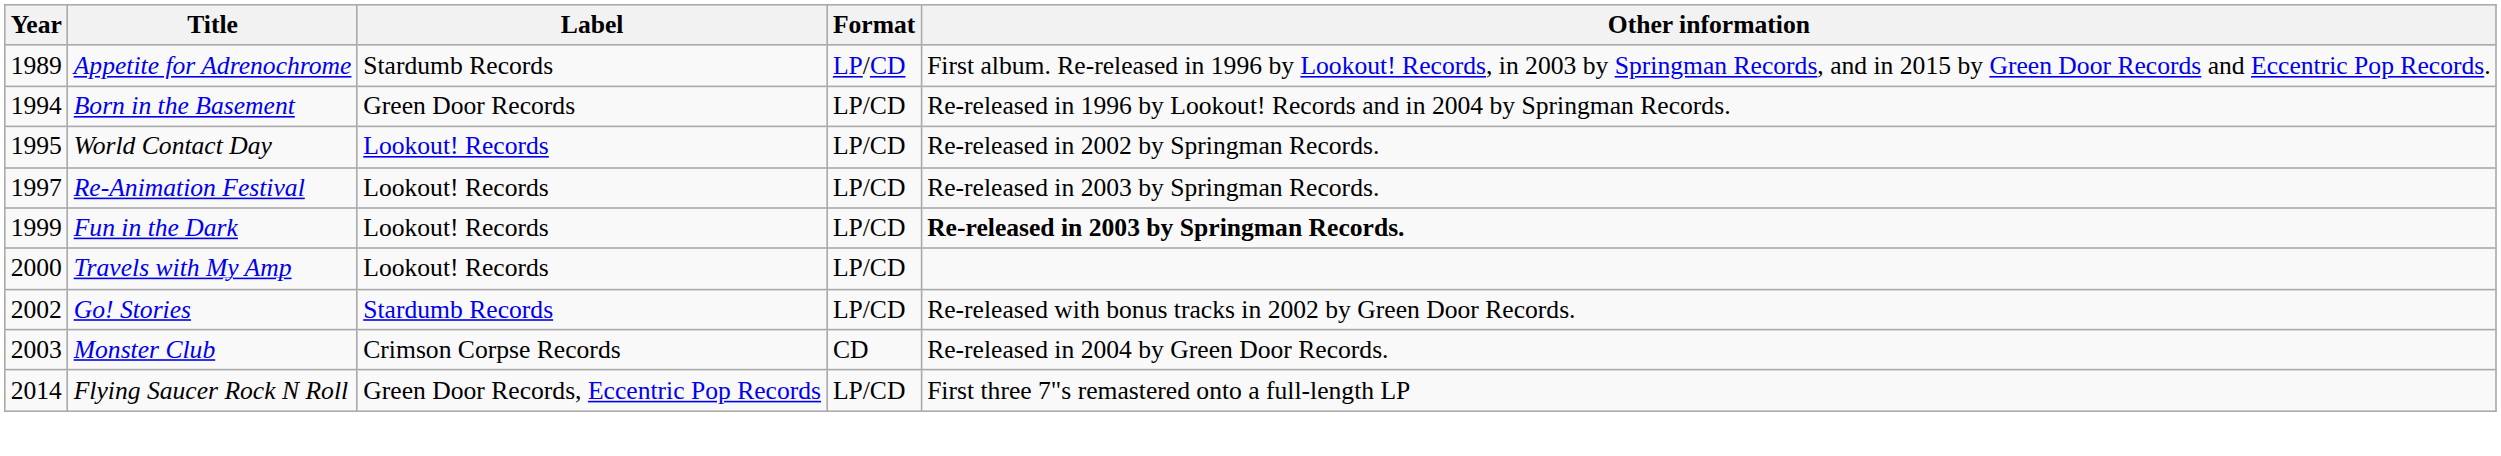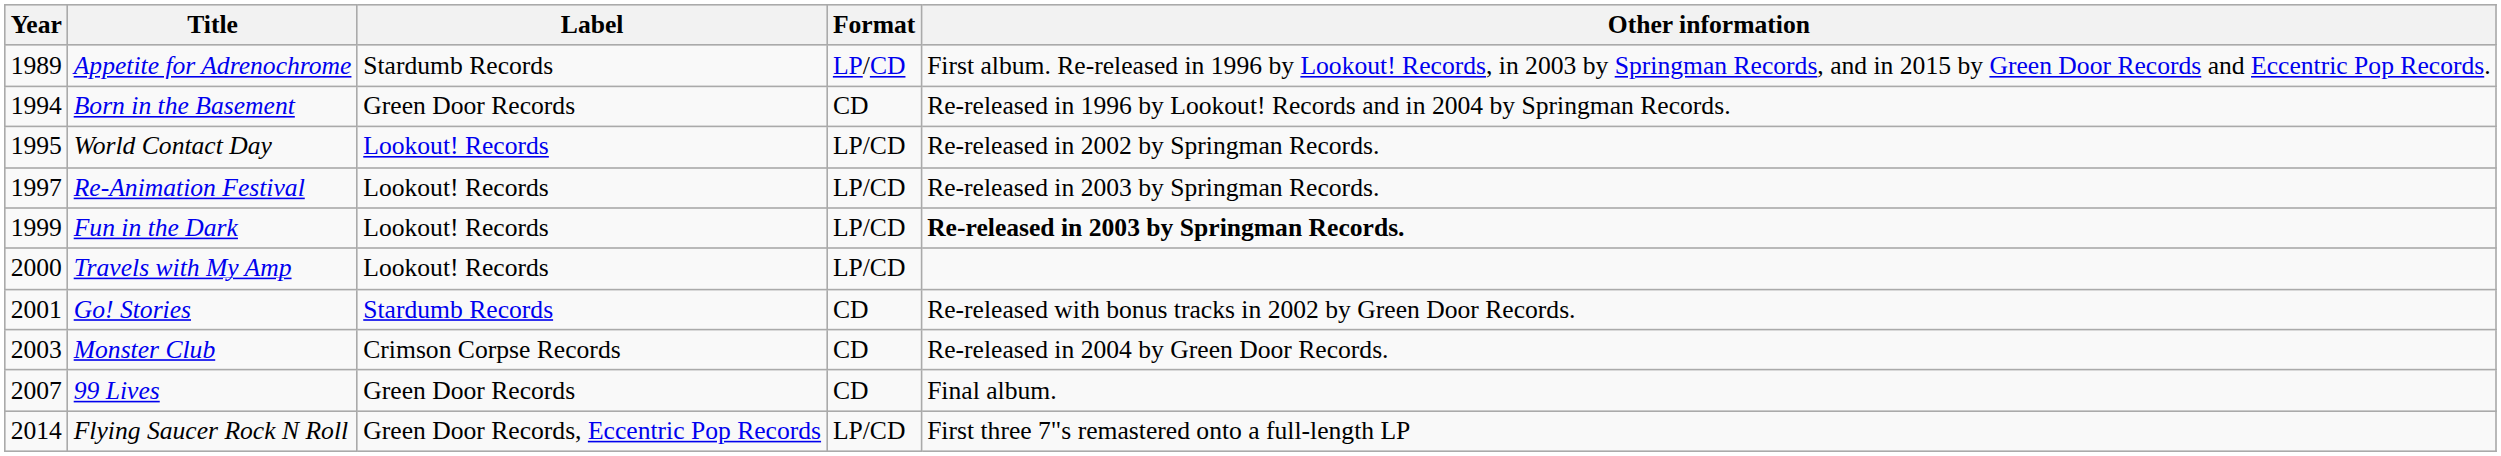Born in the Basement | Format: LP/CD -> CD
Go! Stories | Year: 2002 -> 2001
Go! Stories | Format: LP/CD -> CD
+ row: 2007 | 99 Lives | Green Door Records | CD | Final album.
